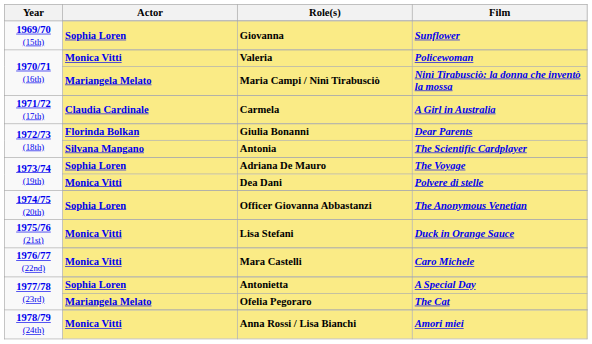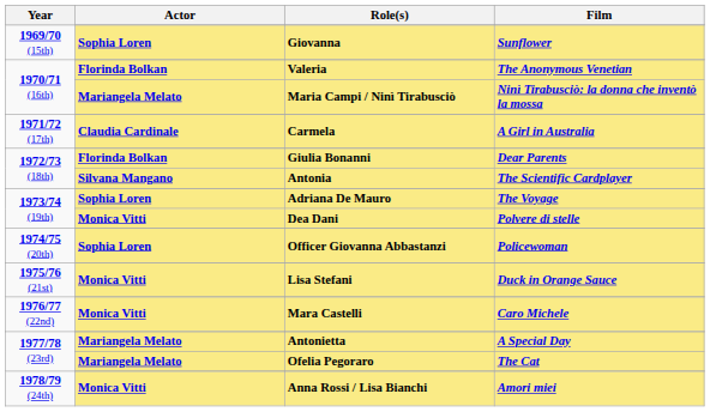Valeria | Actor: Monica Vitti -> Florinda Bolkan
Valeria | Film: Policewoman -> The Anonymous Venetian
Officer Giovanna Abbastanzi | Film: The Anonymous Venetian -> Policewoman
Antonietta | Actor: Sophia Loren -> Mariangela Melato
